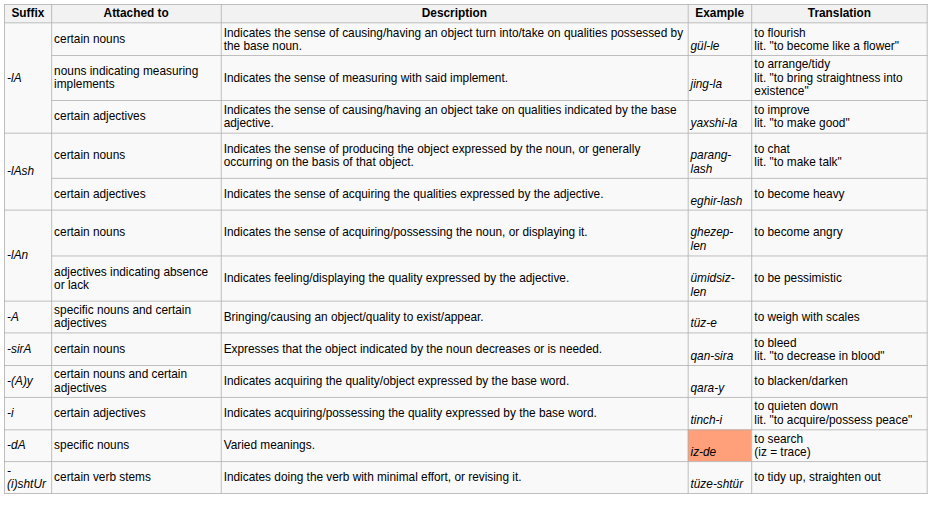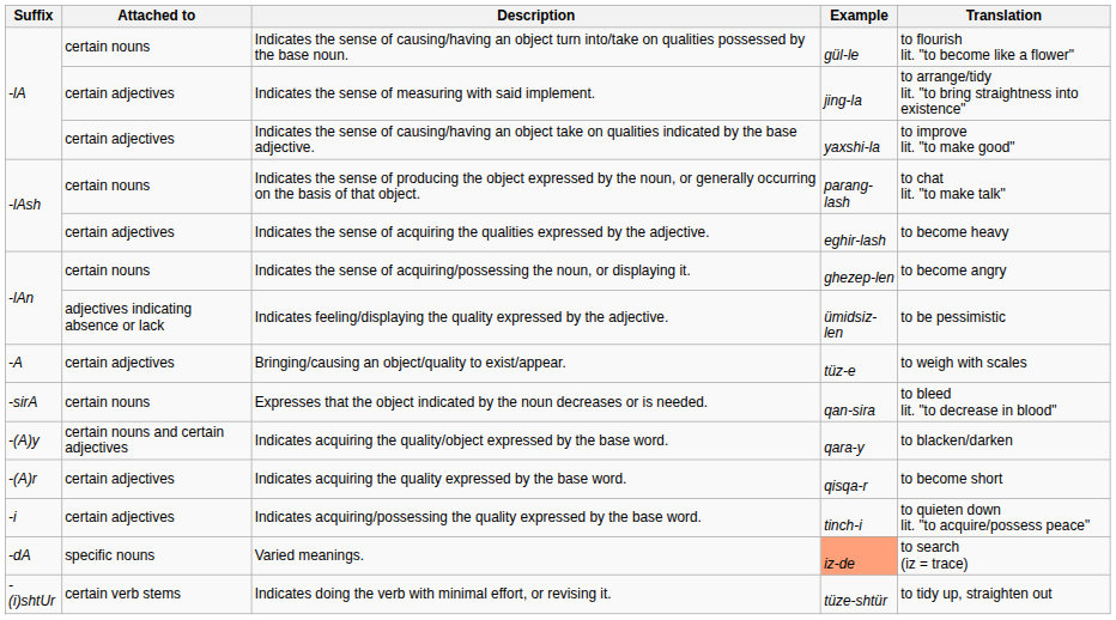Indicates the sense of measuring with said implement. | Attached to: nouns indicating measuring implements -> certain adjectives
Bringing/causing an object/quality to exist/appear. | Attached to: specific nouns and certain adjectives -> certain adjectives
+ row: -(A)r | certain adjectives | Indicates acquiring the quality expressed by the base word. | qisqa-r | to become short
